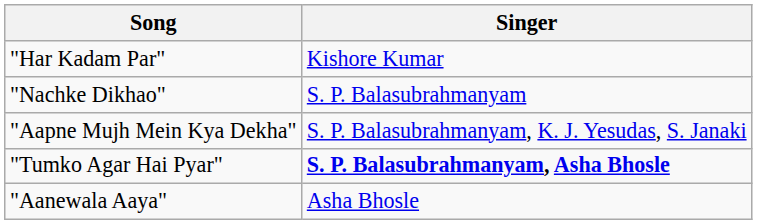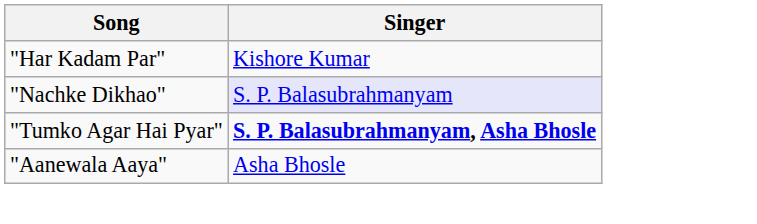"Nachke Dikhao" | Singer: no background -> lavender background
- row: "Aapne Mujh Mein Kya Dekha" | S. P. Balasubrahmanyam, K. J. Yesudas, S. Janaki
